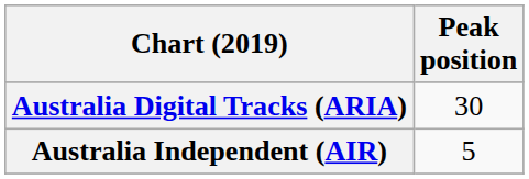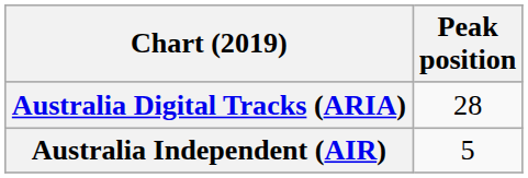Australia Digital Tracks (ARIA) | Peak position: 30 -> 28
